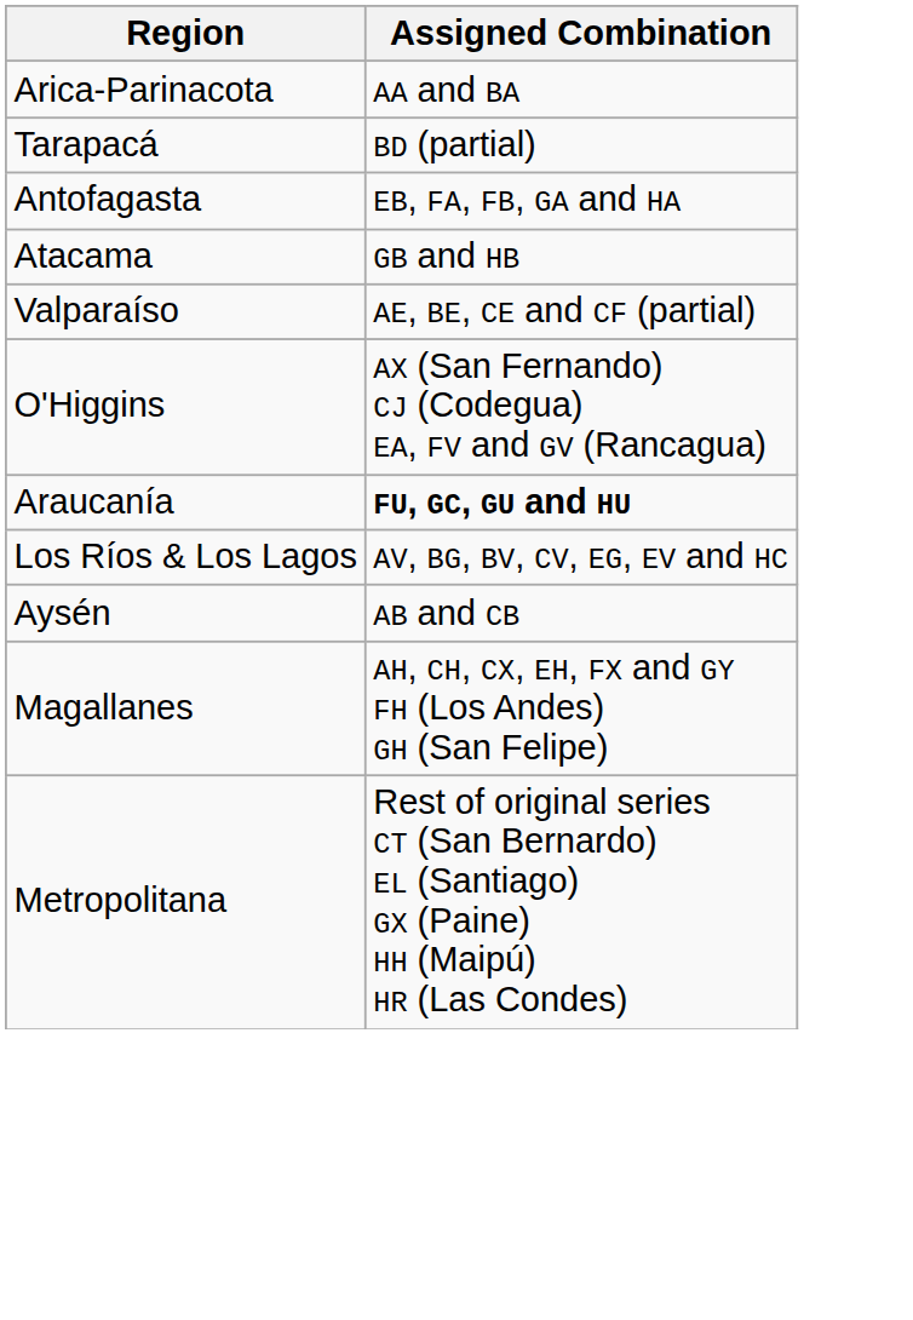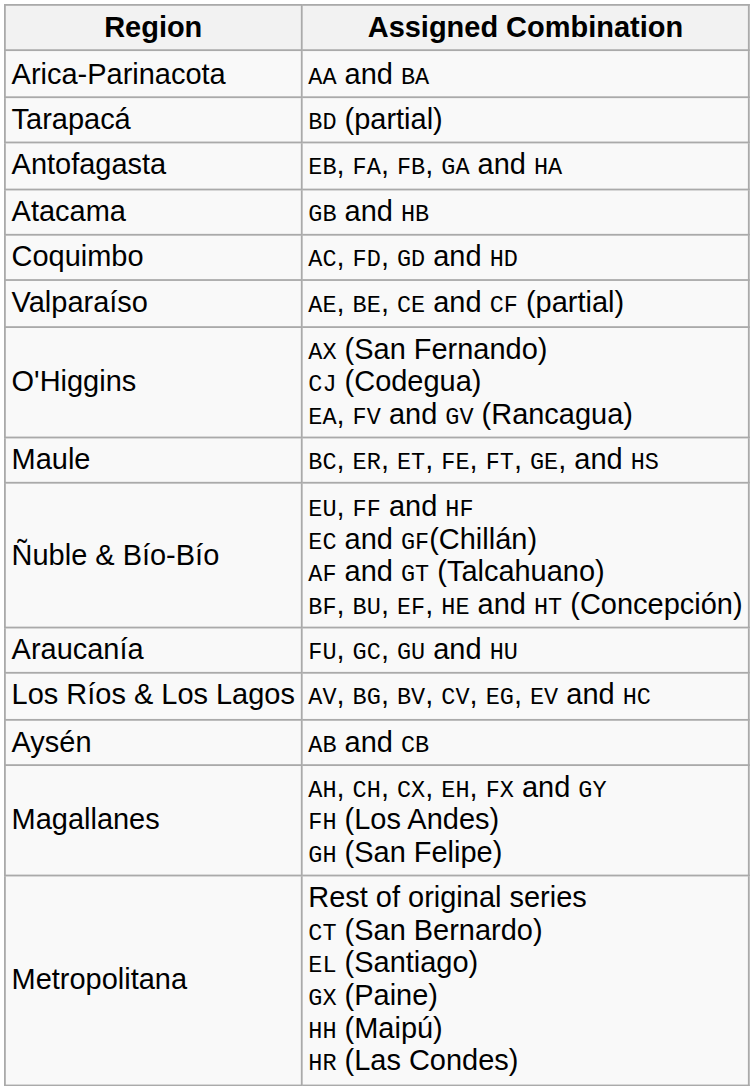+ row: Coquimbo | AC, FD, GD and HD
+ row: Maule | BC, ER, ET, FE, FT, GE, and HS
+ row: Ñuble & Bío-Bío | EU, FF and HF EC and GF(Chillán) AF and GT (Talcahuano) BF, BU, EF, HE and HT (Concepción)
Araucanía | Assigned Combination: bold -> normal
